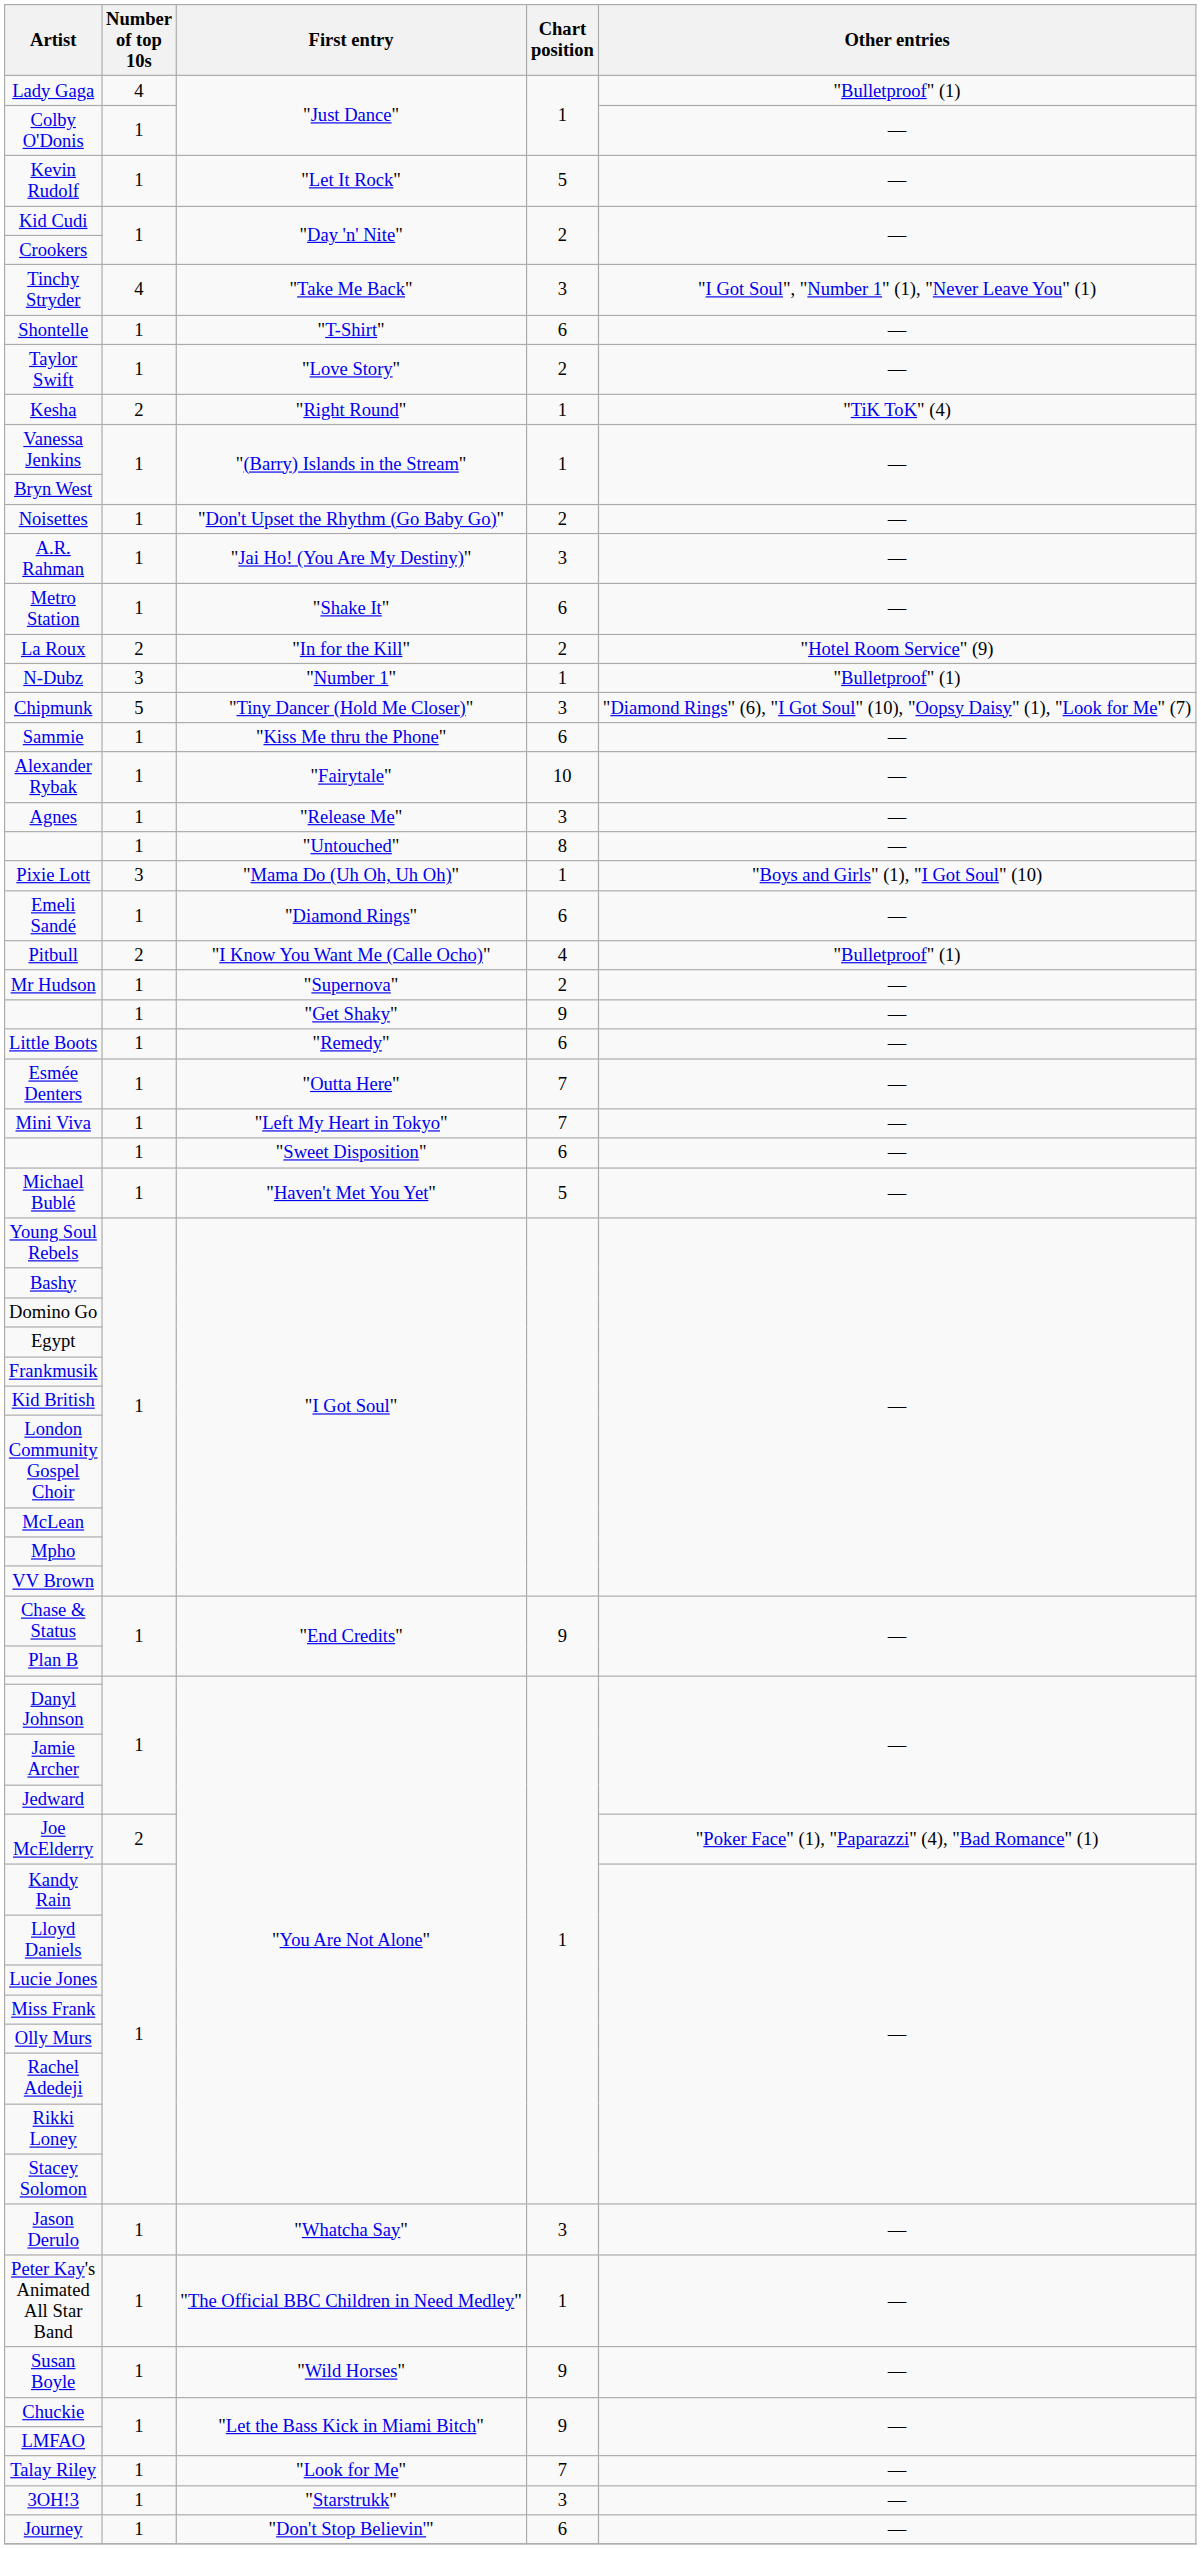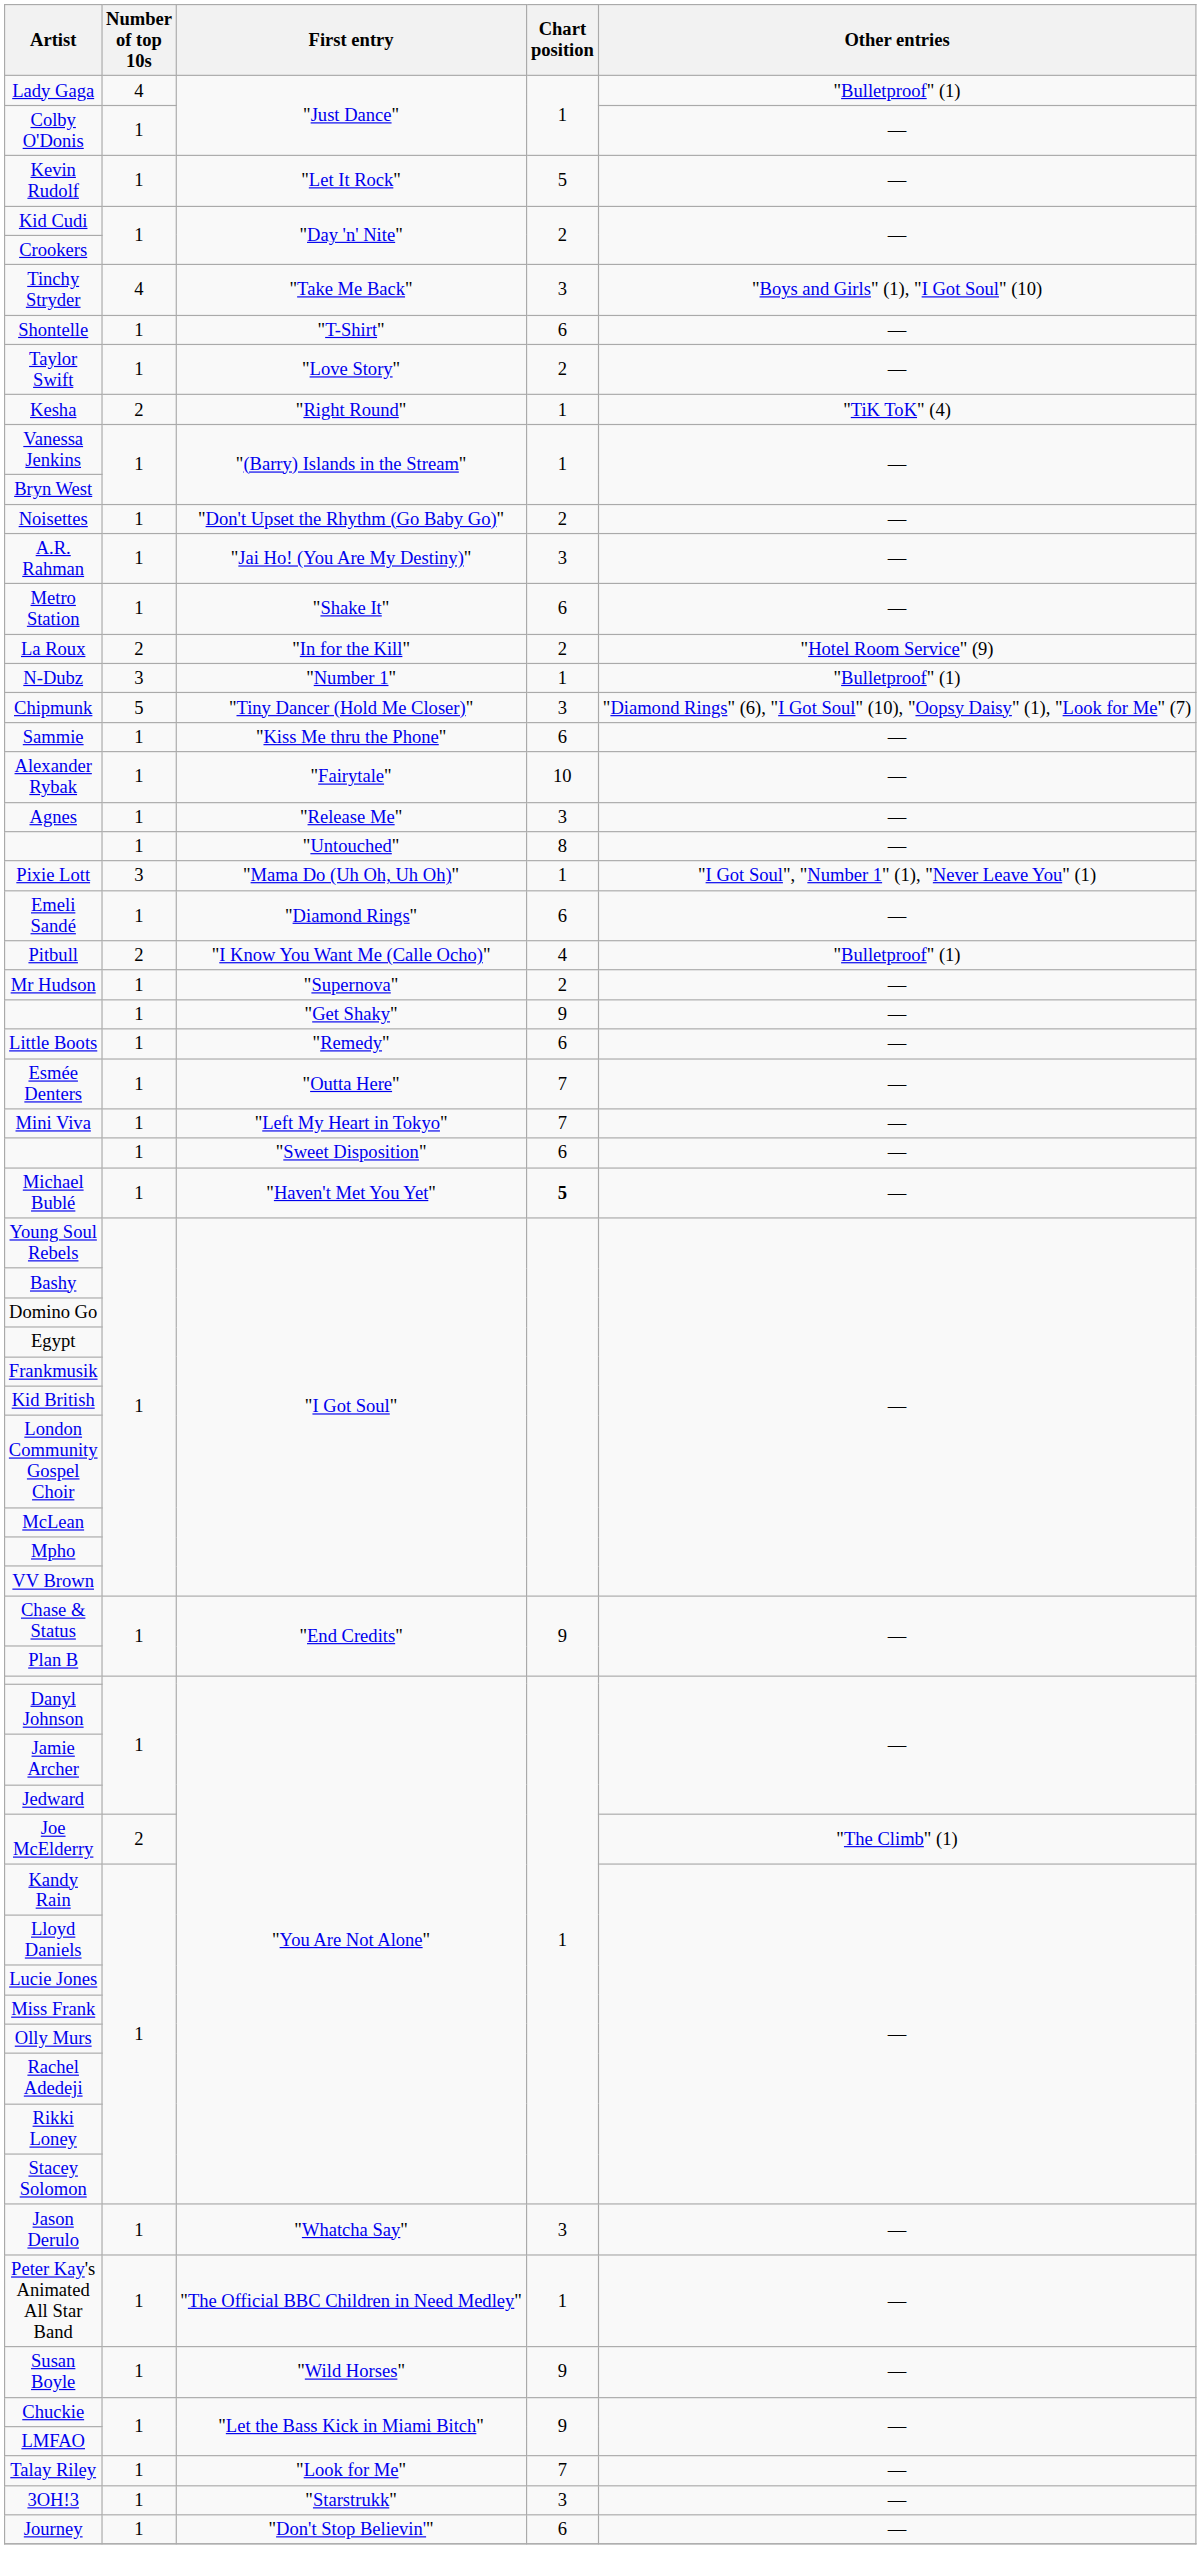Tinchy Stryder | Other entries: "I Got Soul", "Number 1" (1), "Never Leave You" (1) -> "Boys and Girls" (1), "I Got Soul" (10)
Pixie Lott | Other entries: "Boys and Girls" (1), "I Got Soul" (10) -> "I Got Soul", "Number 1" (1), "Never Leave You" (1)
Michael Bublé | Chart position: normal -> bold
Joe McElderry | Other entries: "Poker Face" (1), "Paparazzi" (4), "Bad Romance" (1) -> "The Climb" (1)
